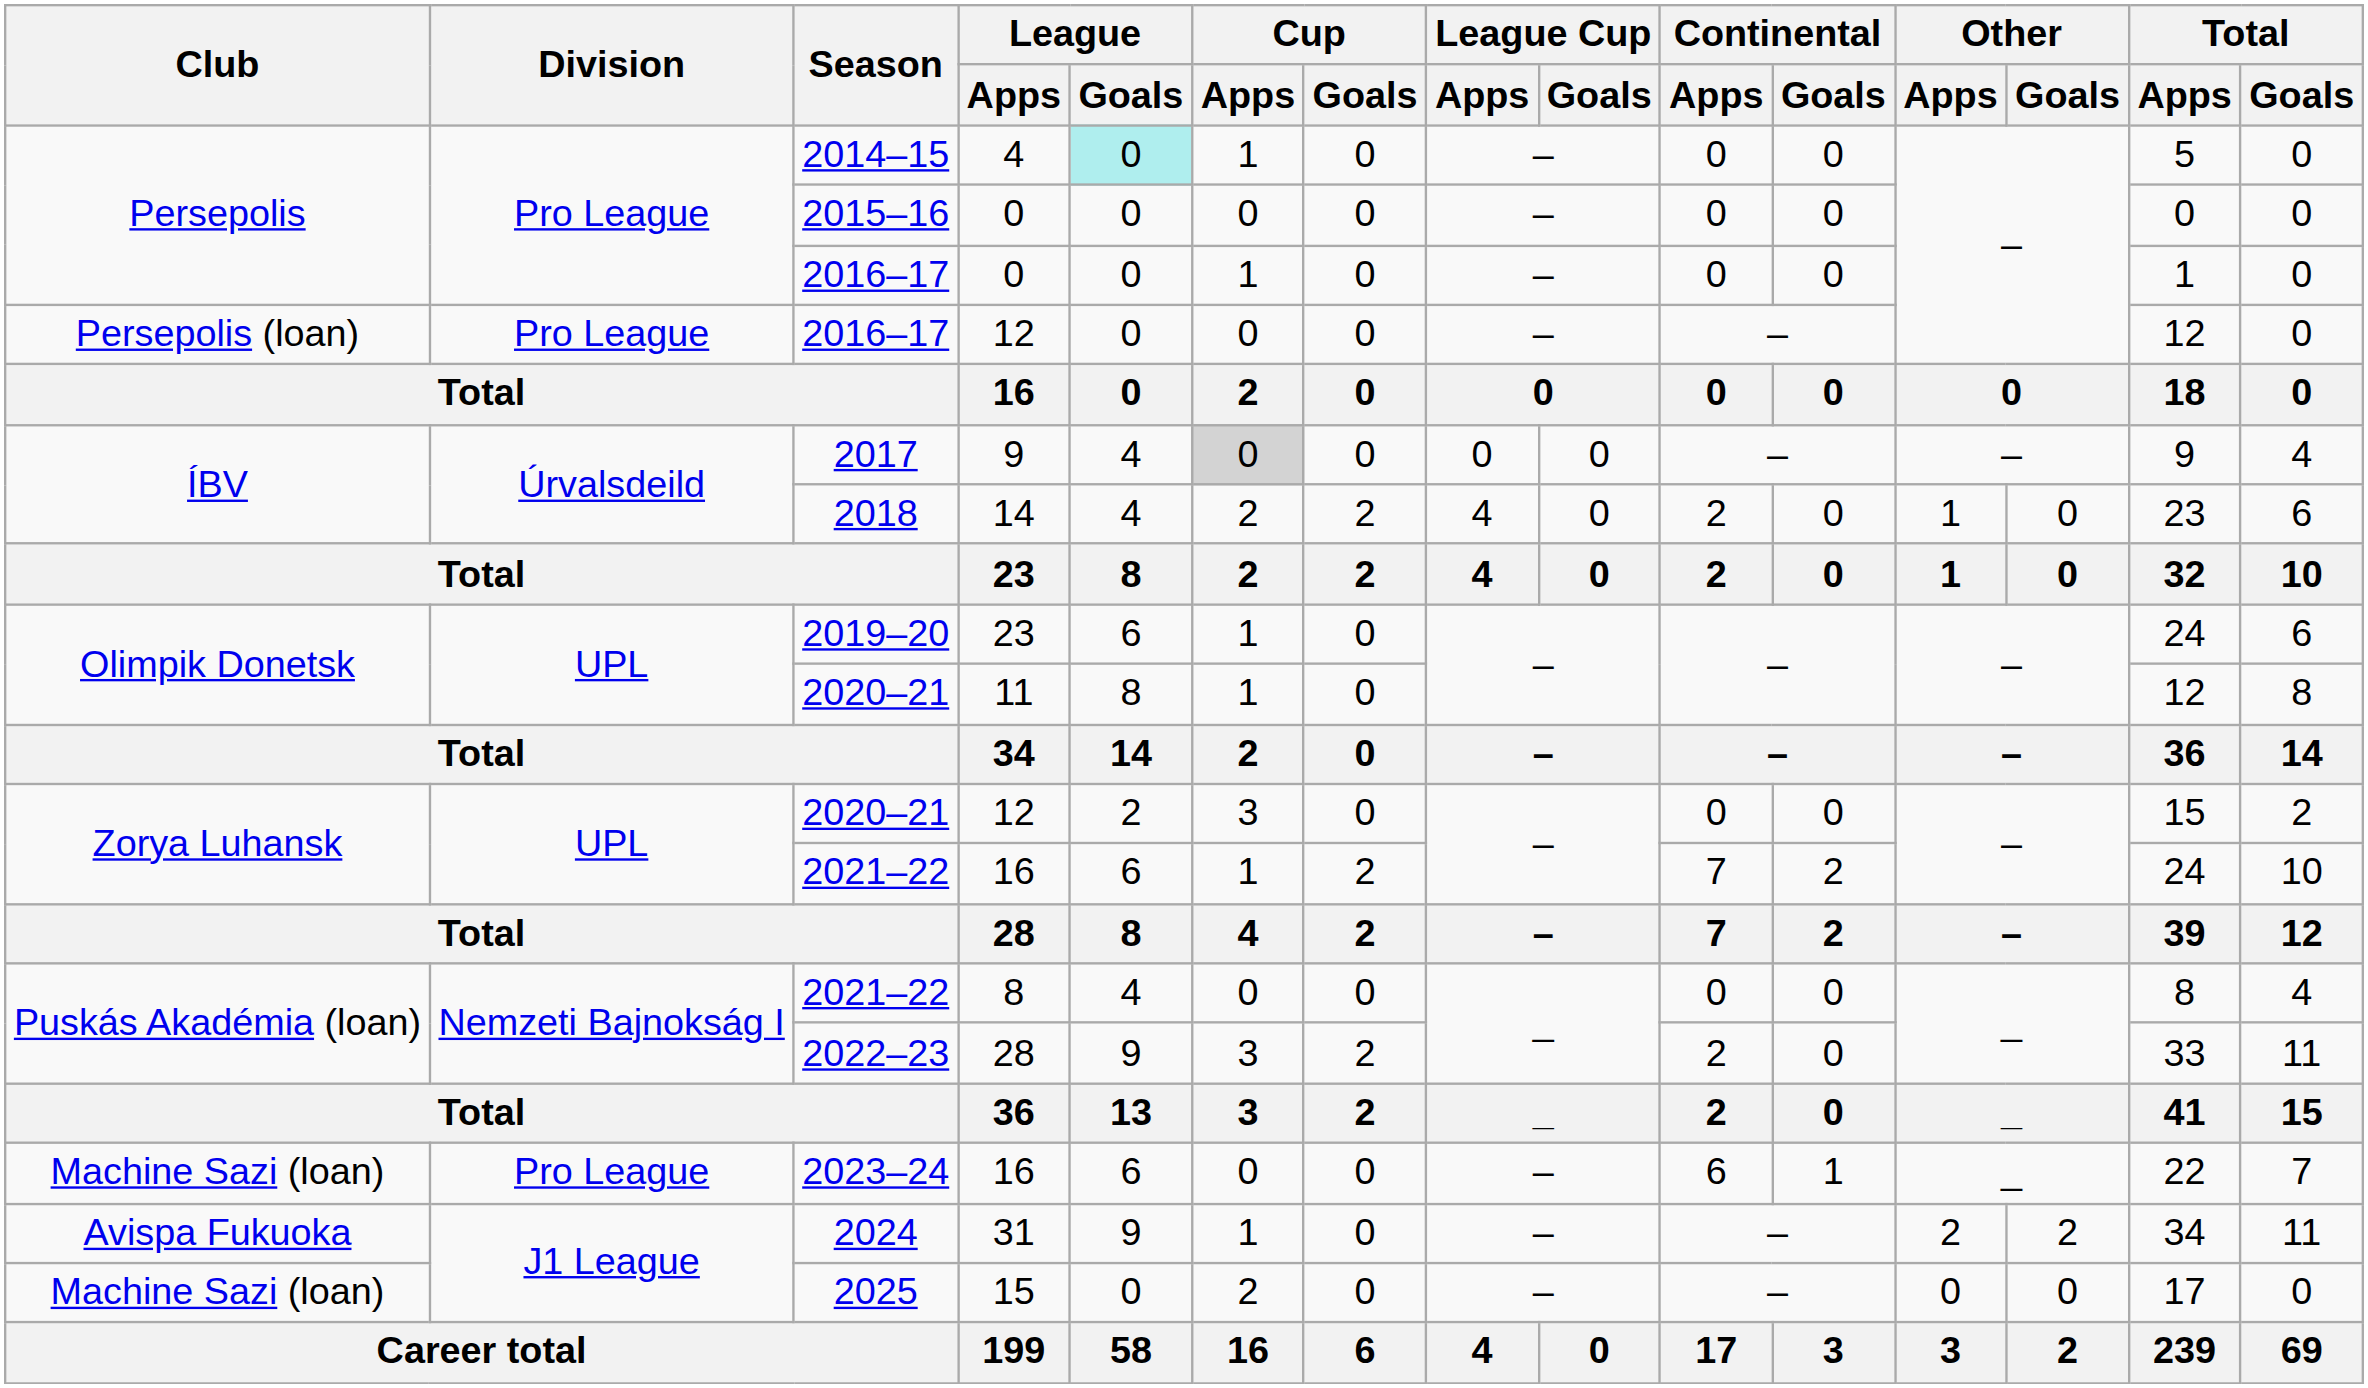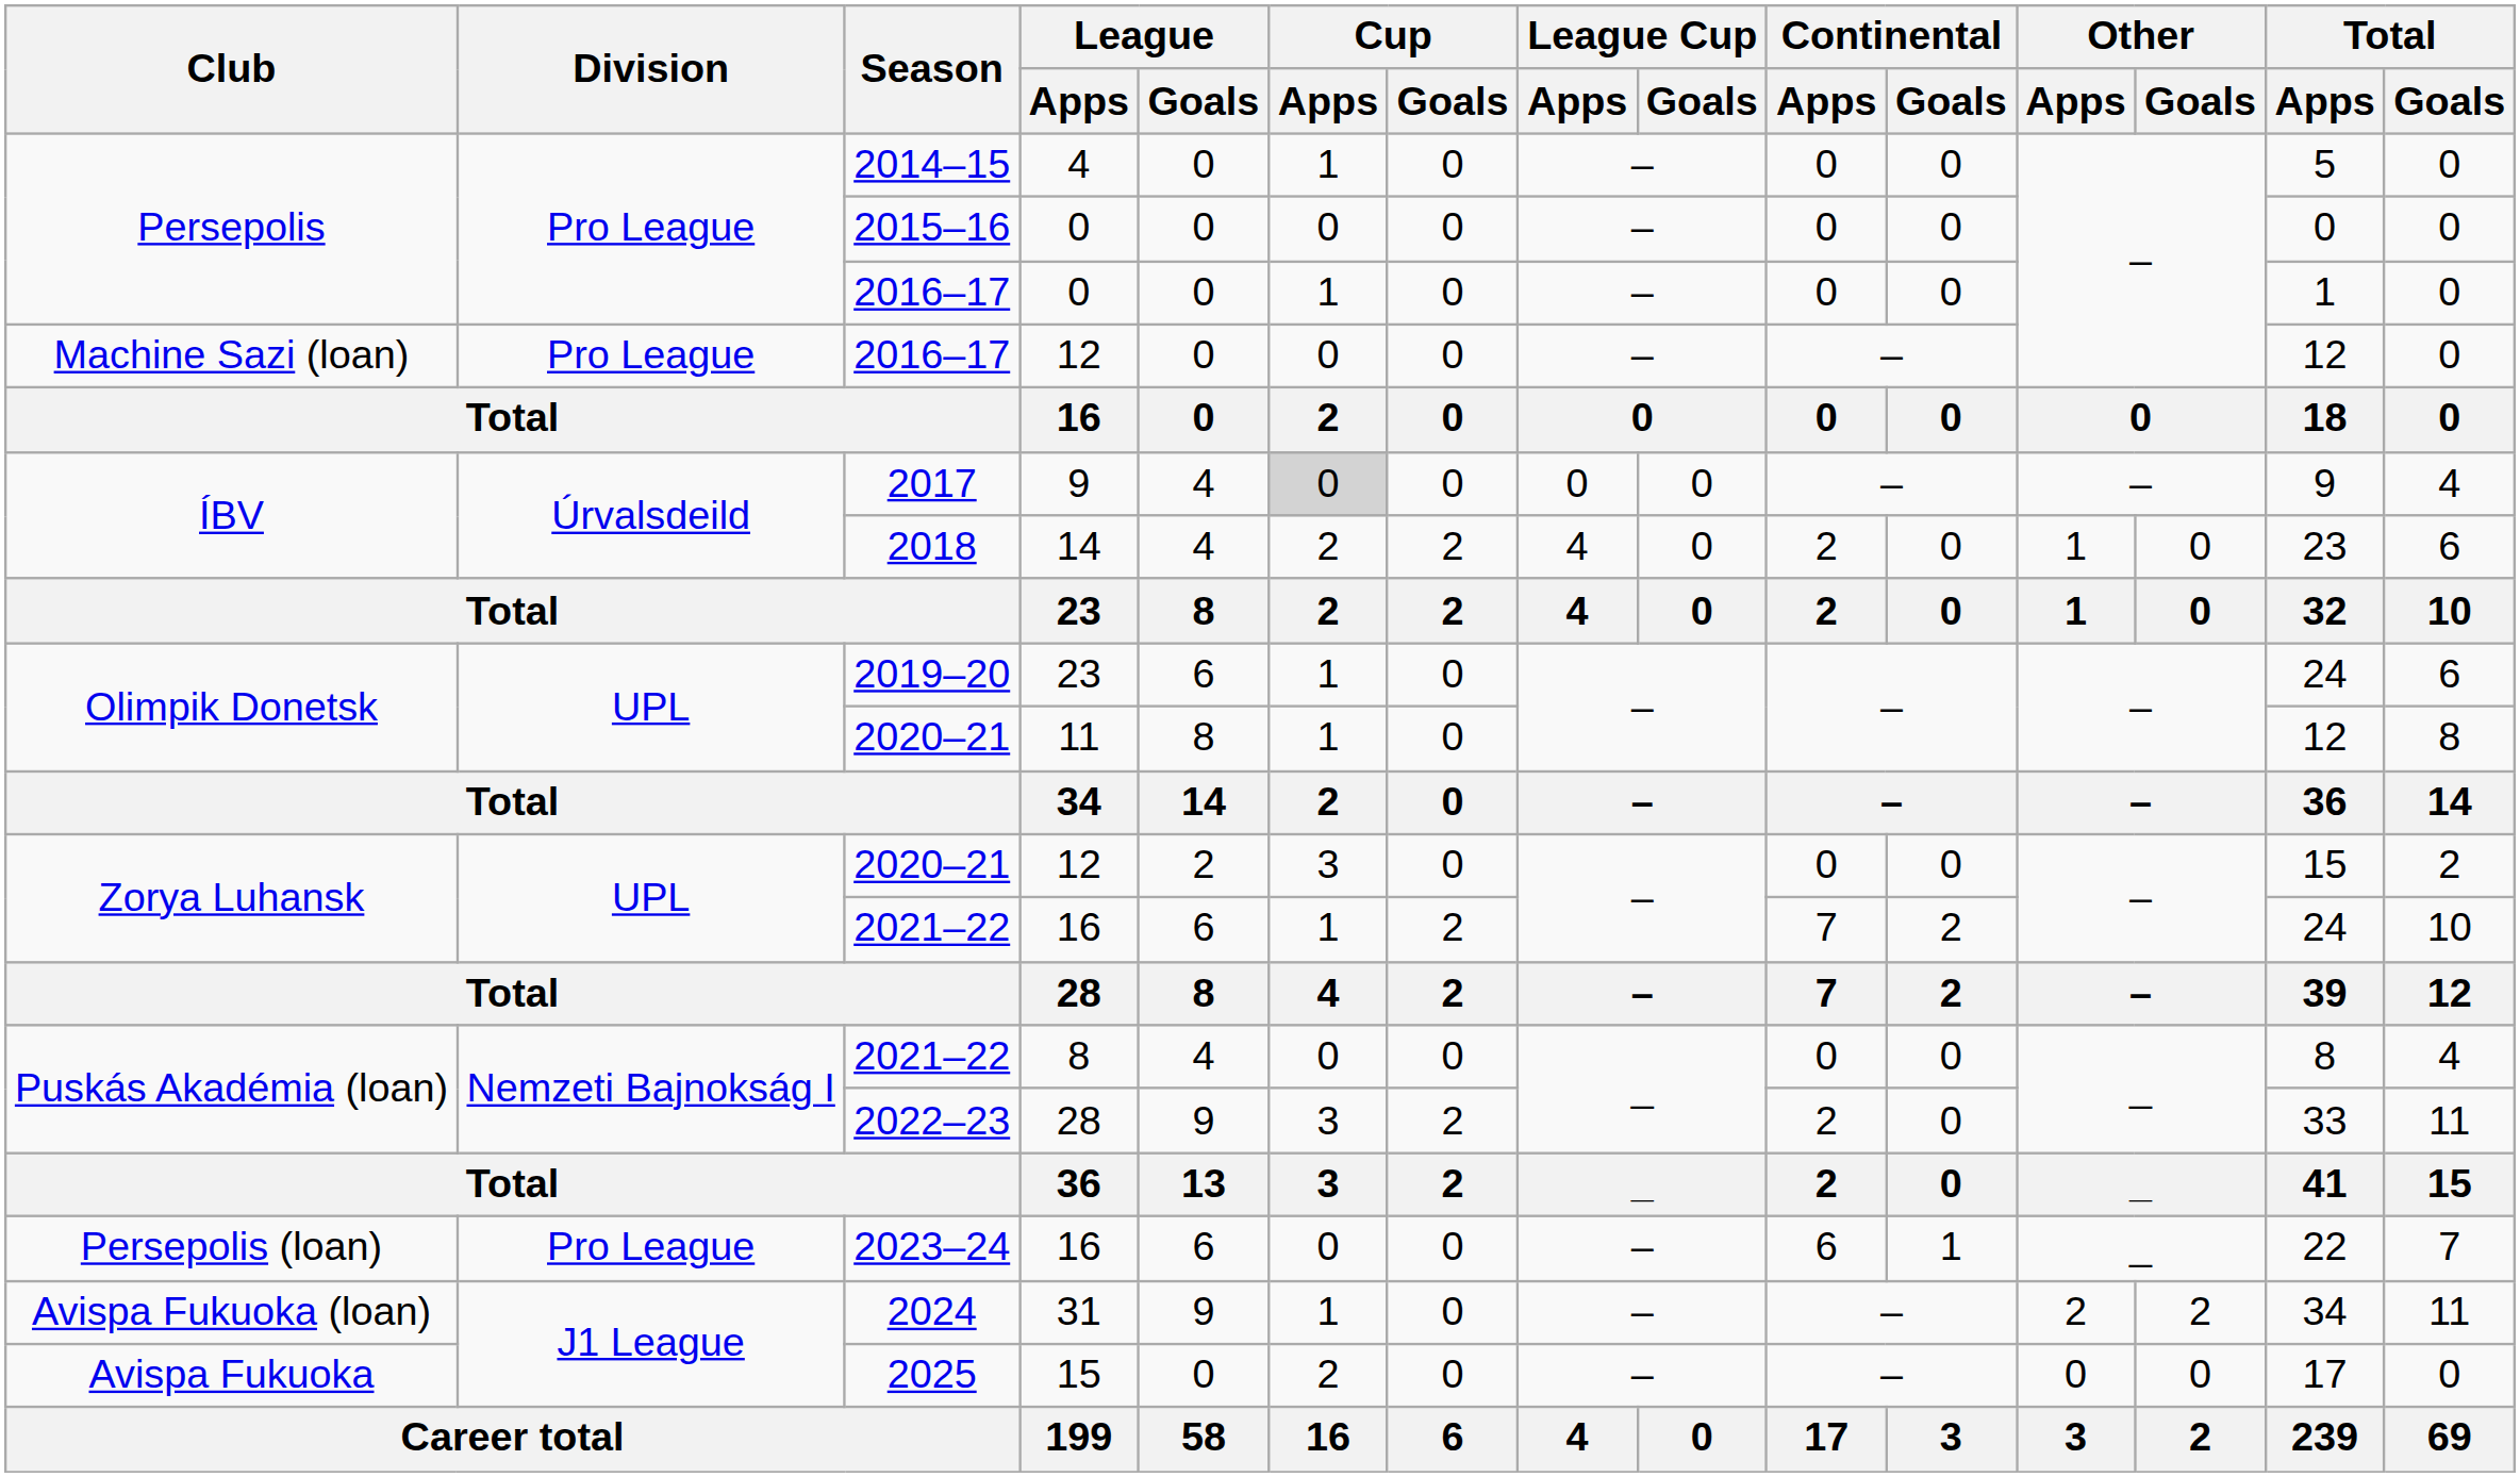2014–15 | League / Goals: paleturquoise background -> no background
2016–17 / 12 | Club: Persepolis (loan) -> Machine Sazi (loan)
2023–24 | Club: Machine Sazi (loan) -> Persepolis (loan)
2024 | Club: Avispa Fukuoka -> Avispa Fukuoka (loan)
2025 | Club: Machine Sazi (loan) -> Avispa Fukuoka
